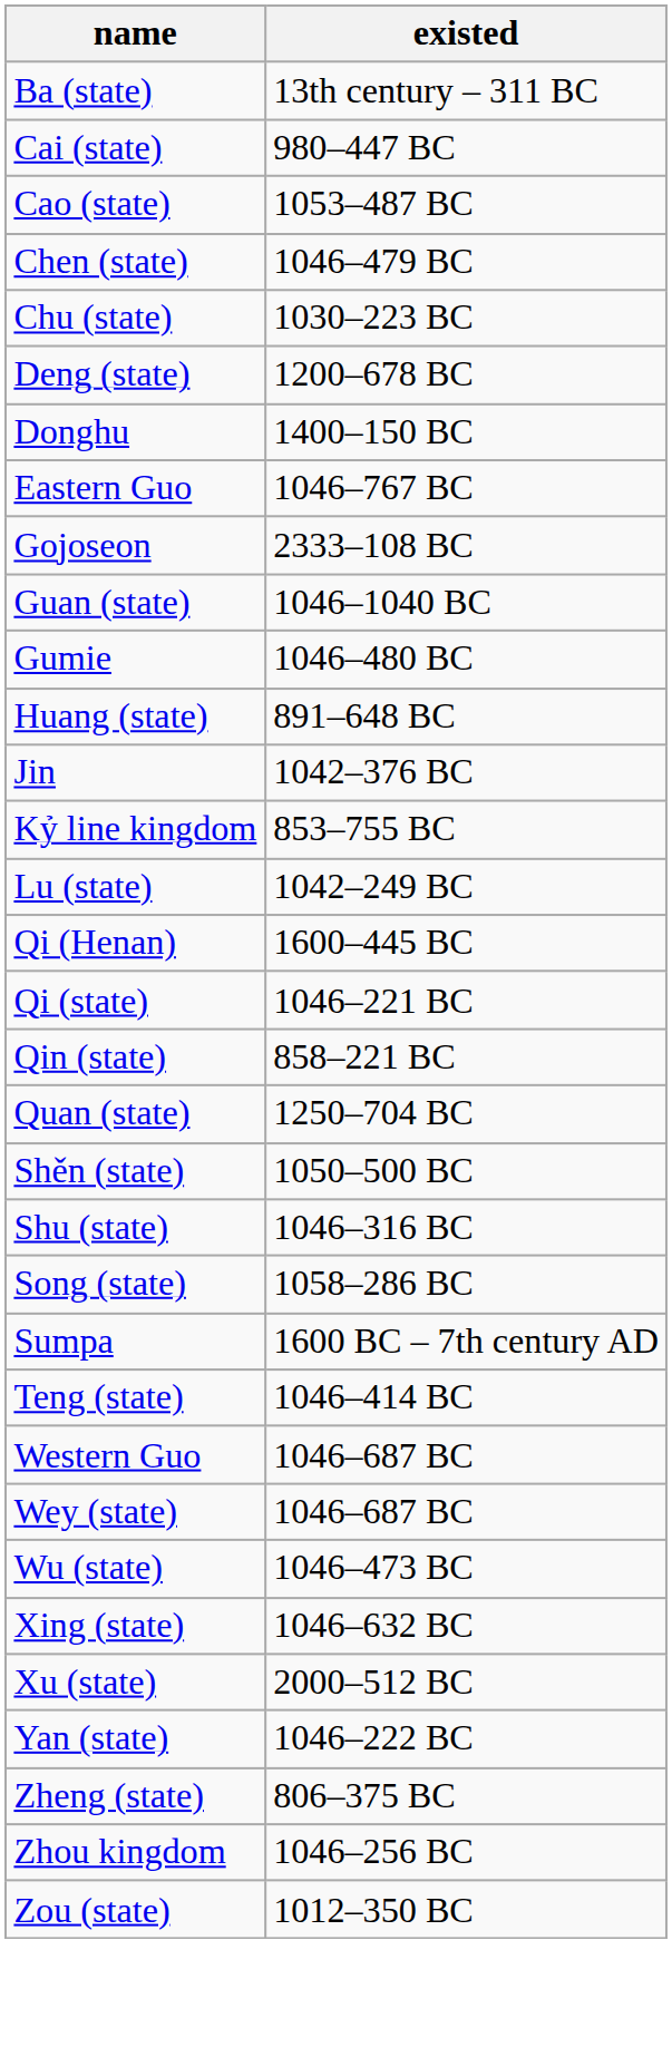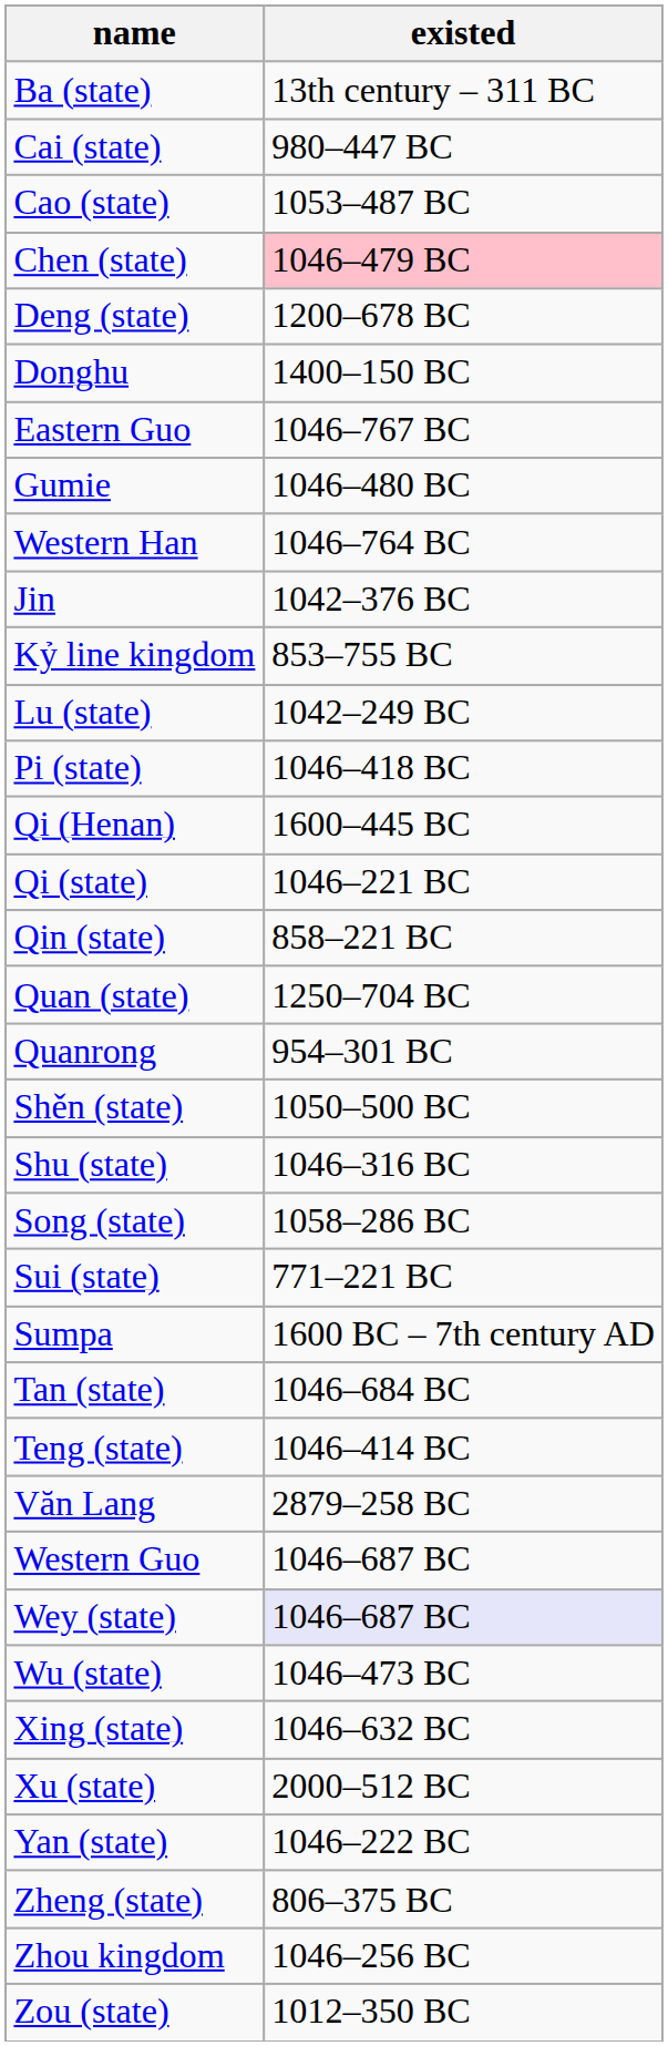Chen (state) | existed: no background -> pink background
- row: Chu (state) | 1030–223 BC
- row: Gojoseon | 2333–108 BC
- row: Guan (state) | 1046–1040 BC
+ row: Western Han | 1046–764 BC
- row: Huang (state) | 891–648 BC
+ row: Pi (state) | 1046–418 BC
+ row: Quanrong | 954–301 BC
+ row: Sui (state) | 771–221 BC
+ row: Tan (state) | 1046–684 BC
+ row: Văn Lang | 2879–258 BC
Wey (state) | existed: no background -> lavender background
